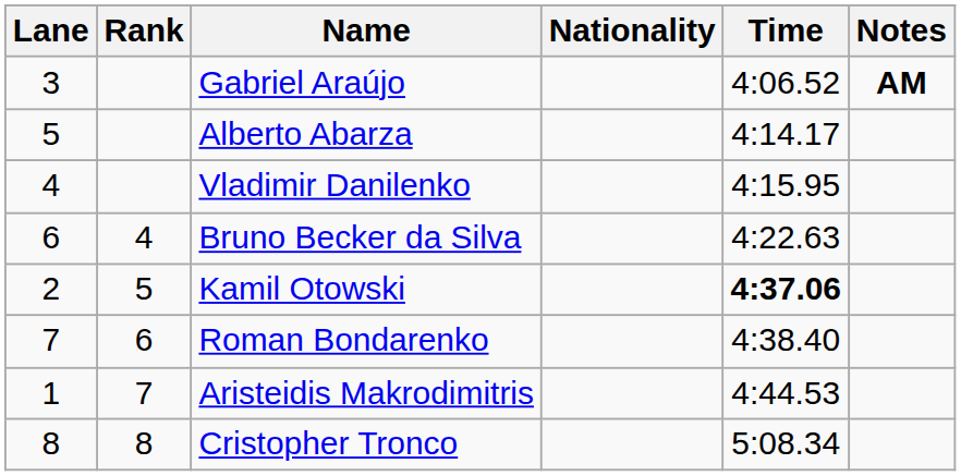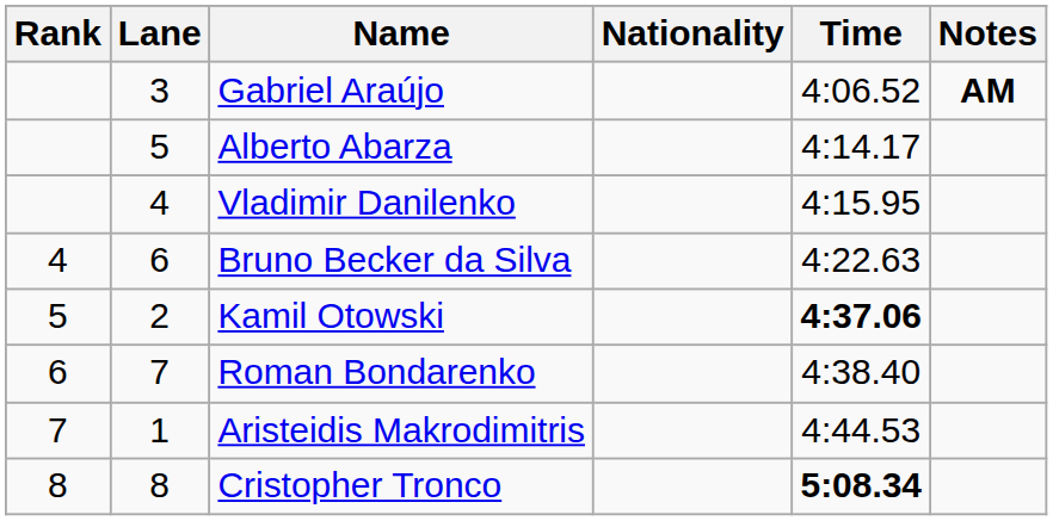columns swapped: Rank <-> Lane
Cristopher Tronco | Time: normal -> bold
